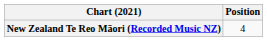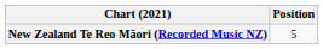New Zealand Te Reo Māori (Recorded Music NZ) | Position: 4 -> 5
